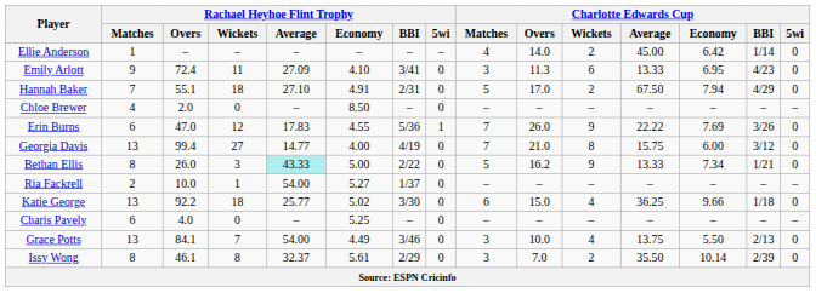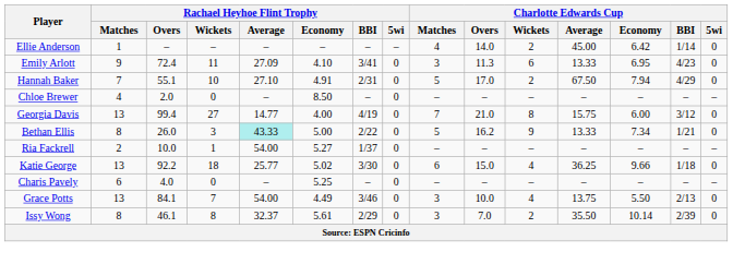Hannah Baker | Rachael Heyhoe Flint Trophy / Wickets: 18 -> 10
- row: Erin Burns | 6 | 47.0 | 12 | 17.83 | 4.55 | 5/36 | 1 | 7 | 26.0 | 9 | 22.22 | 7.69 | 3/26 | 0
